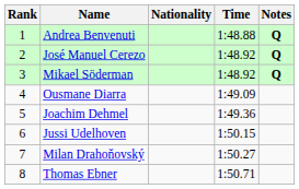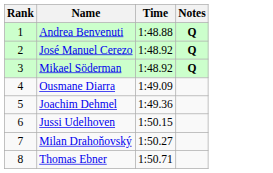- column: Nationality
